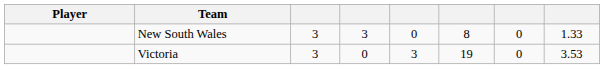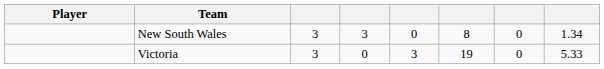New South Wales | column 8: 1.33 -> 1.34
Victoria | column 8: 3.53 -> 5.33
